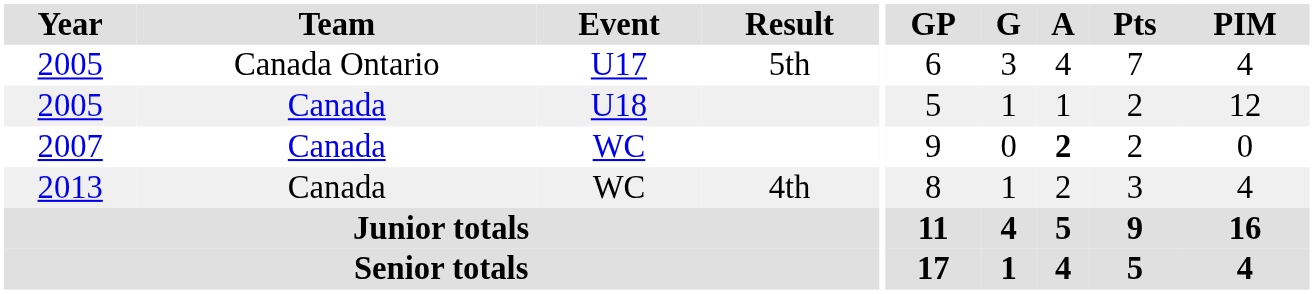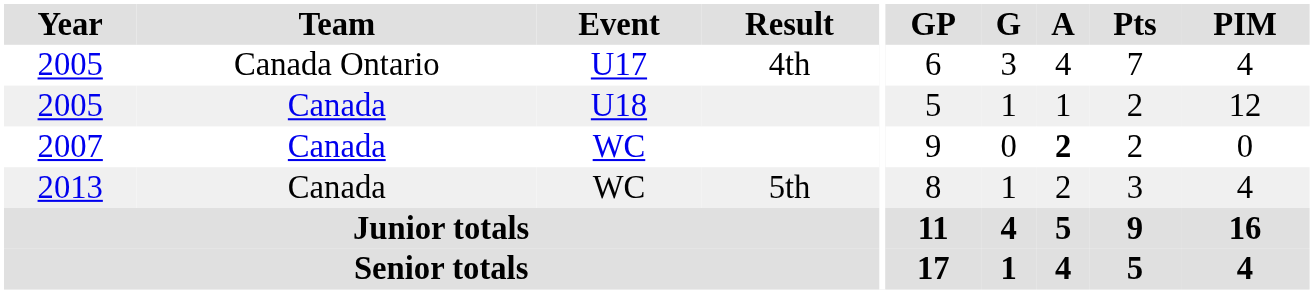2005 / U17 | Result: 5th -> 4th
2013 | Result: 4th -> 5th
